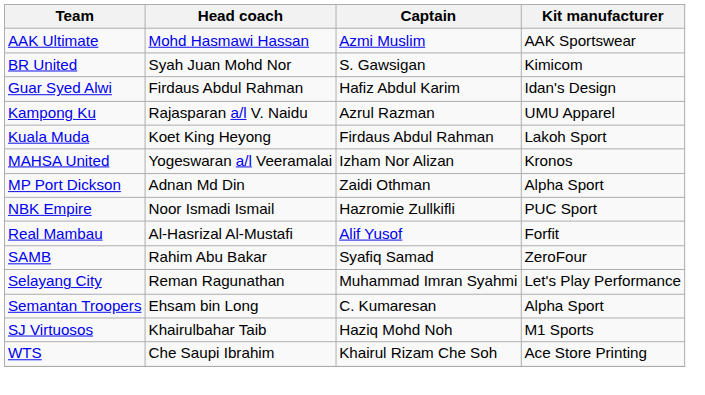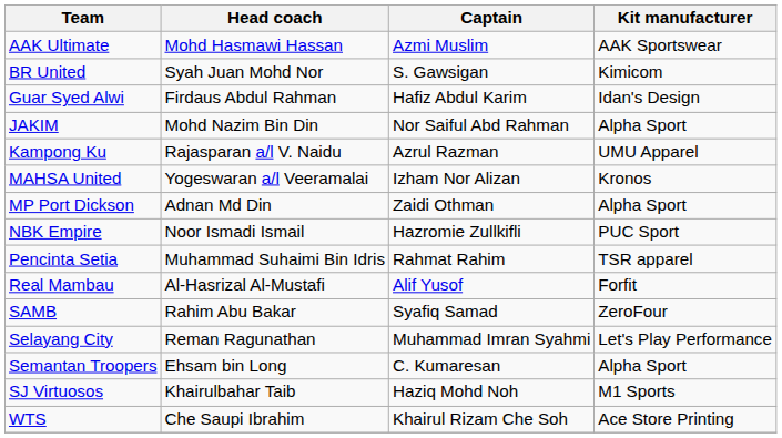+ row: JAKIM | Mohd Nazim Bin Din | Nor Saiful Abd Rahman | Alpha Sport
- row: Kuala Muda | Koet King Heyong | Firdaus Abdul Rahman | Lakoh Sport
+ row: Pencinta Setia | Muhammad Suhaimi Bin Idris | Rahmat Rahim | TSR apparel
